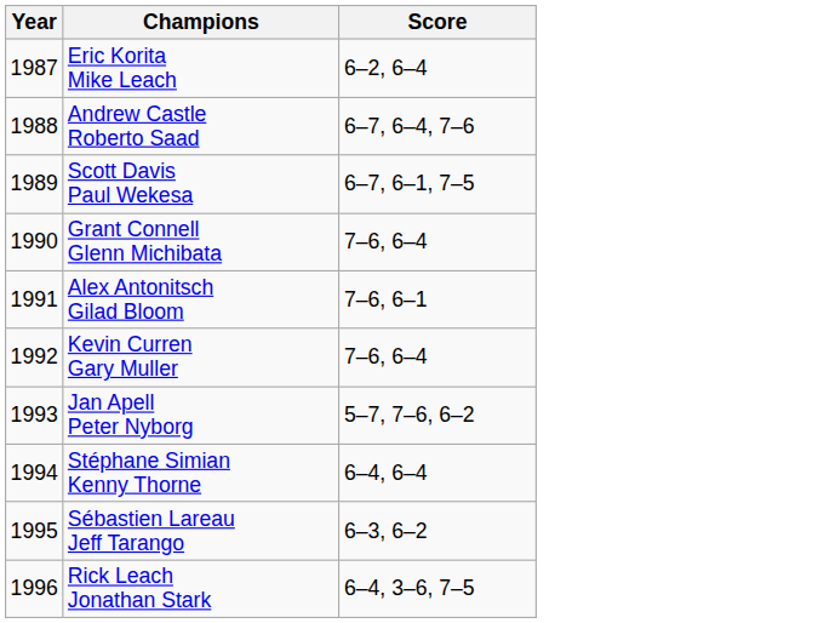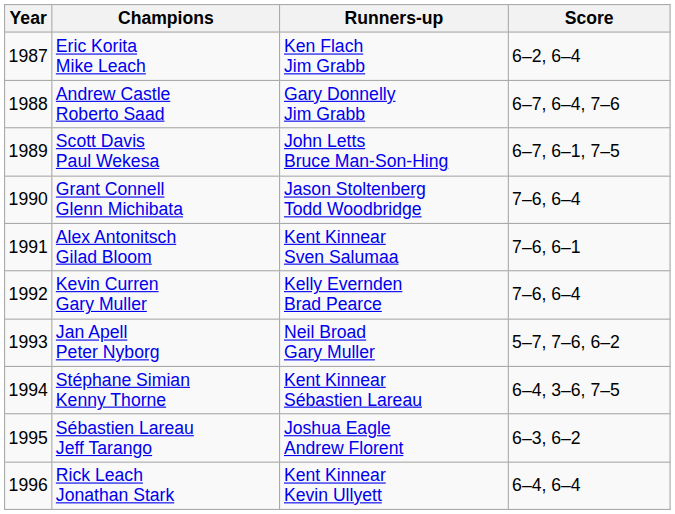+ column: Runners-up | Ken Flach Jim Grabb | Gary Donnelly Jim Grabb | John Letts Bruce Man-Son-Hing | Jason Stoltenberg Todd Woodbridge | Kent Kinnear Sven Salumaa | Kelly Evernden Brad Pearce | Neil Broad Gary Muller | Kent Kinnear Sébastien Lareau | Joshua Eagle Andrew Florent | Kent Kinnear Kevin Ullyett
Stéphane Simian Kenny Thorne | Score: 6–4, 6–4 -> 6–4, 3–6, 7–5
Rick Leach Jonathan Stark | Score: 6–4, 3–6, 7–5 -> 6–4, 6–4
